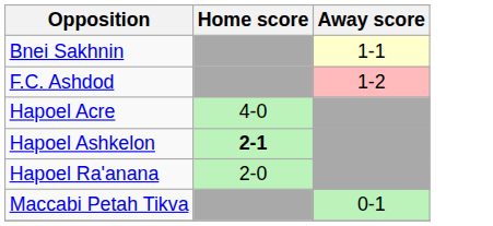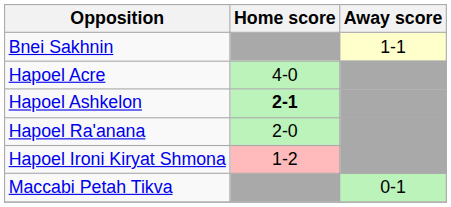- row: F.C. Ashdod | 1-2
+ row: Hapoel Ironi Kiryat Shmona | 1-2
